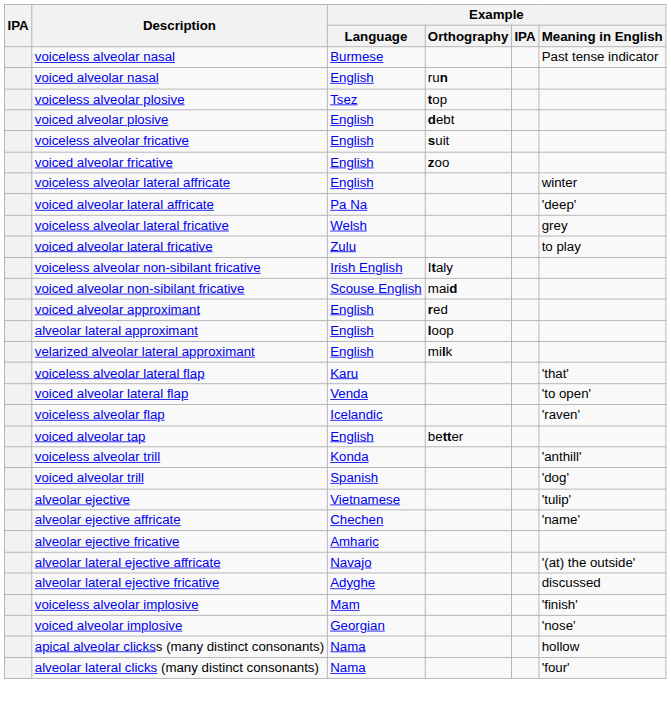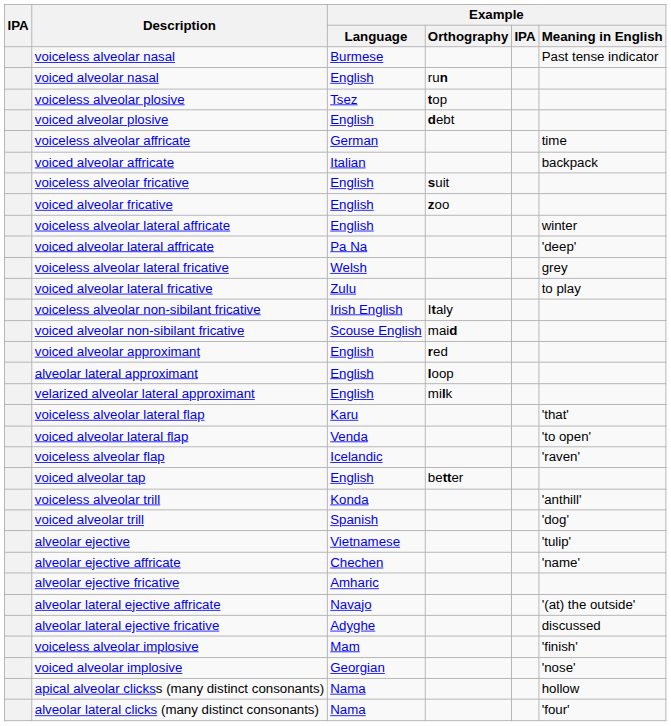+ row: voiceless alveolar affricate | German | time
+ row: voiced alveolar affricate | Italian | backpack
